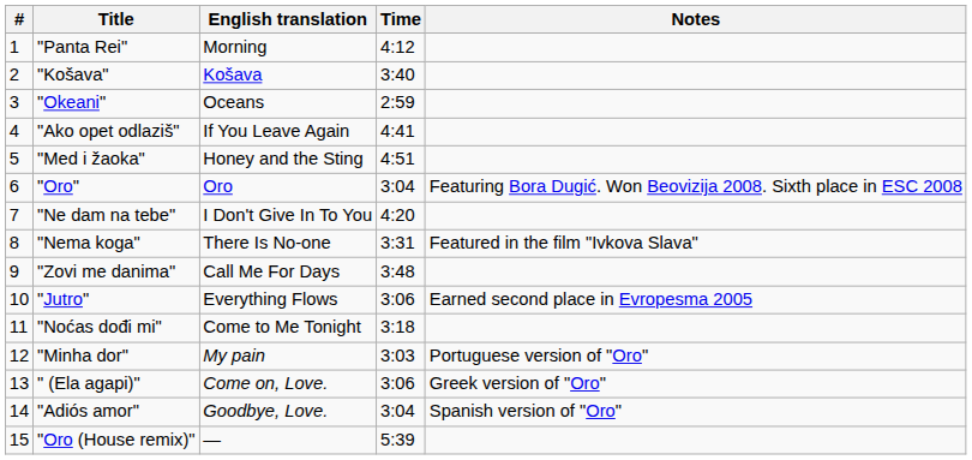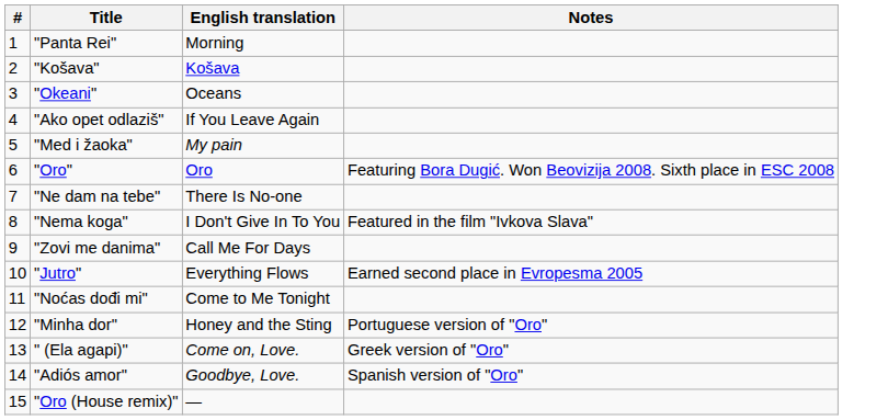- column: Time | 4:12 | 3:40 | 2:59 | 4:41 | 4:51 | 3:04 | 4:20 | 3:31 | 3:48 | 3:06 | 3:18 | 3:03 | 3:06 | 3:04 | 5:39
"Med i žaoka" | English translation: Honey and the Sting -> My pain
"Ne dam na tebe" | English translation: I Don't Give In To You -> There Is No-one
"Nema koga" | English translation: There Is No-one -> I Don't Give In To You
"Minha dor" | English translation: My pain -> Honey and the Sting
